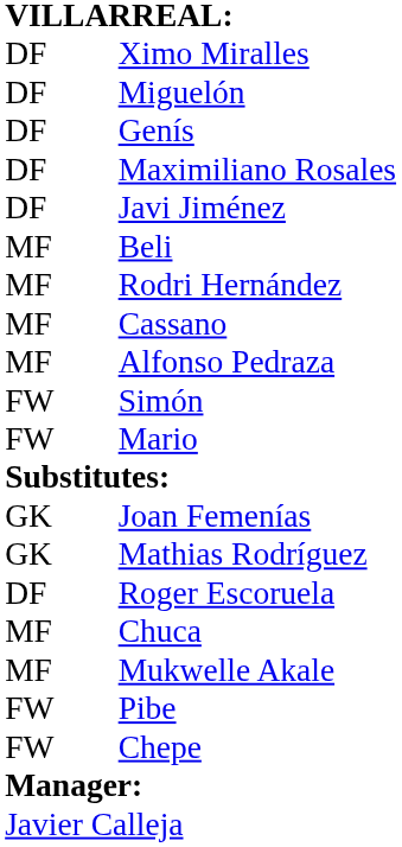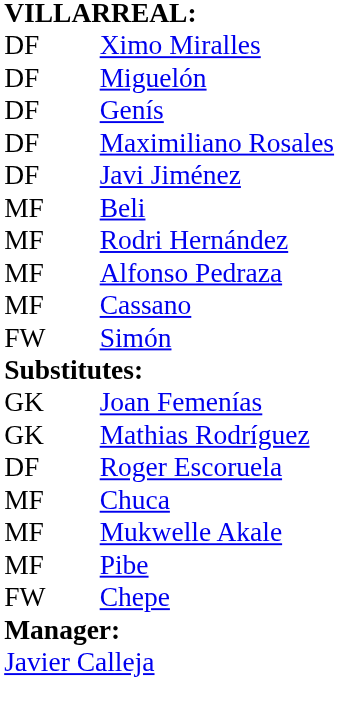rows swapped: Cassano <-> Alfonso Pedraza
- row: FW | Mario
Pibe | column 1: FW -> MF
